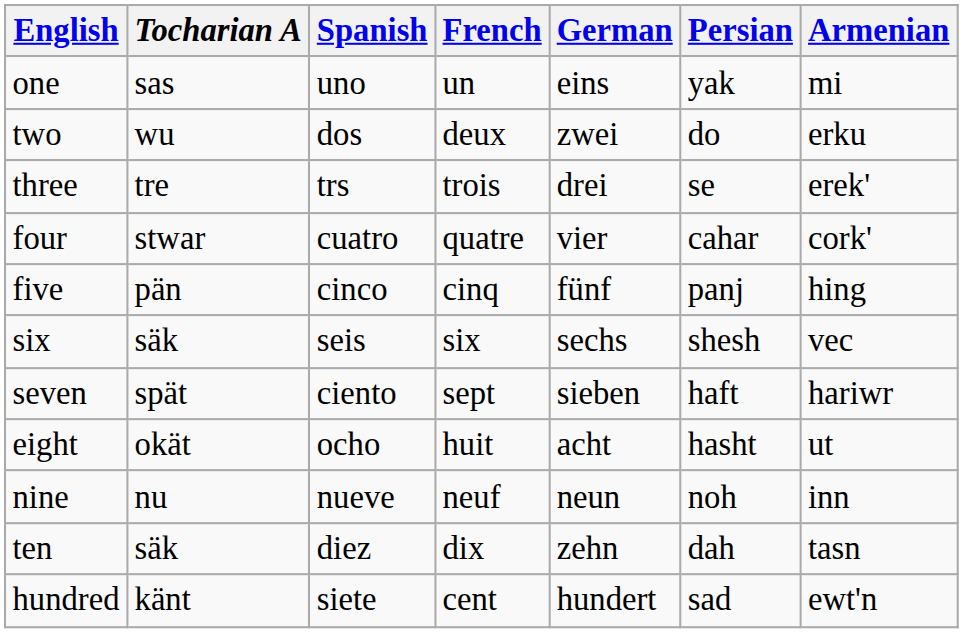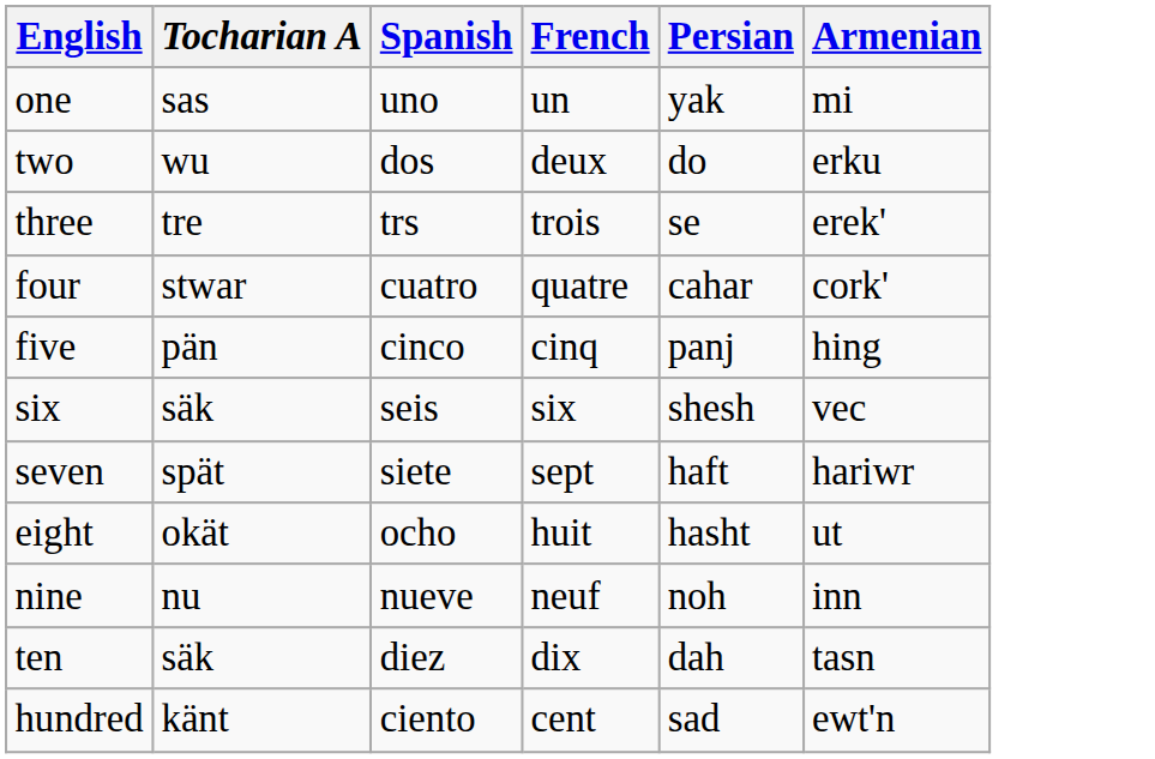- column: German | eins | zwei | drei | vier | fünf | sechs | sieben | acht | neun | zehn | hundert
seven | Spanish: ciento -> siete
hundred | Spanish: siete -> ciento
